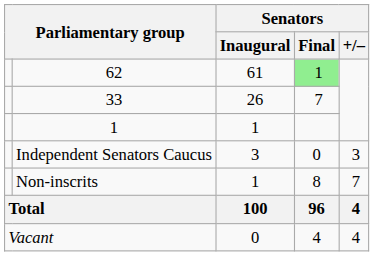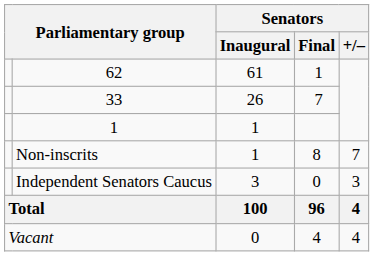62 | Senators / Final: lightgreen background -> no background
rows swapped: Independent Senators Caucus <-> Non-inscrits
